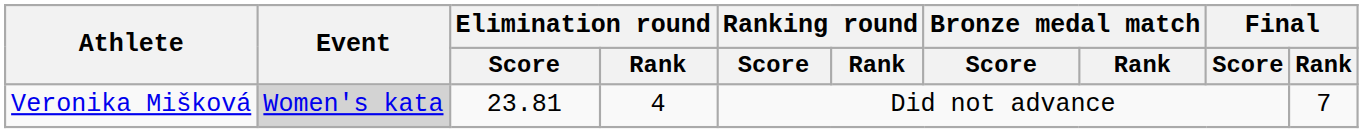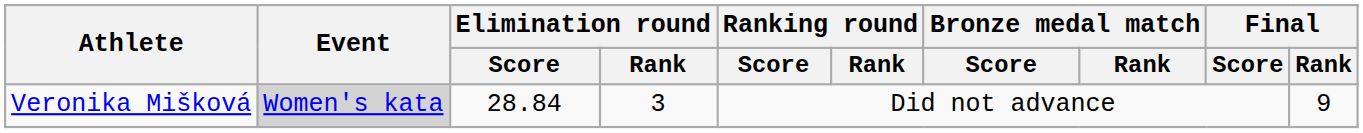Veronika Mišková | Elimination round / Score: 23.81 -> 28.84
Veronika Mišková | Elimination round / Rank: 4 -> 3
Veronika Mišková | Final / Rank: 7 -> 9
